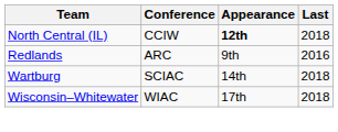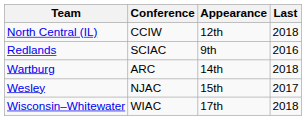North Central (IL) | Appearance: bold -> normal
Redlands | Conference: ARC -> SCIAC
Wartburg | Conference: SCIAC -> ARC
+ row: Wesley | NJAC | 15th | 2017
